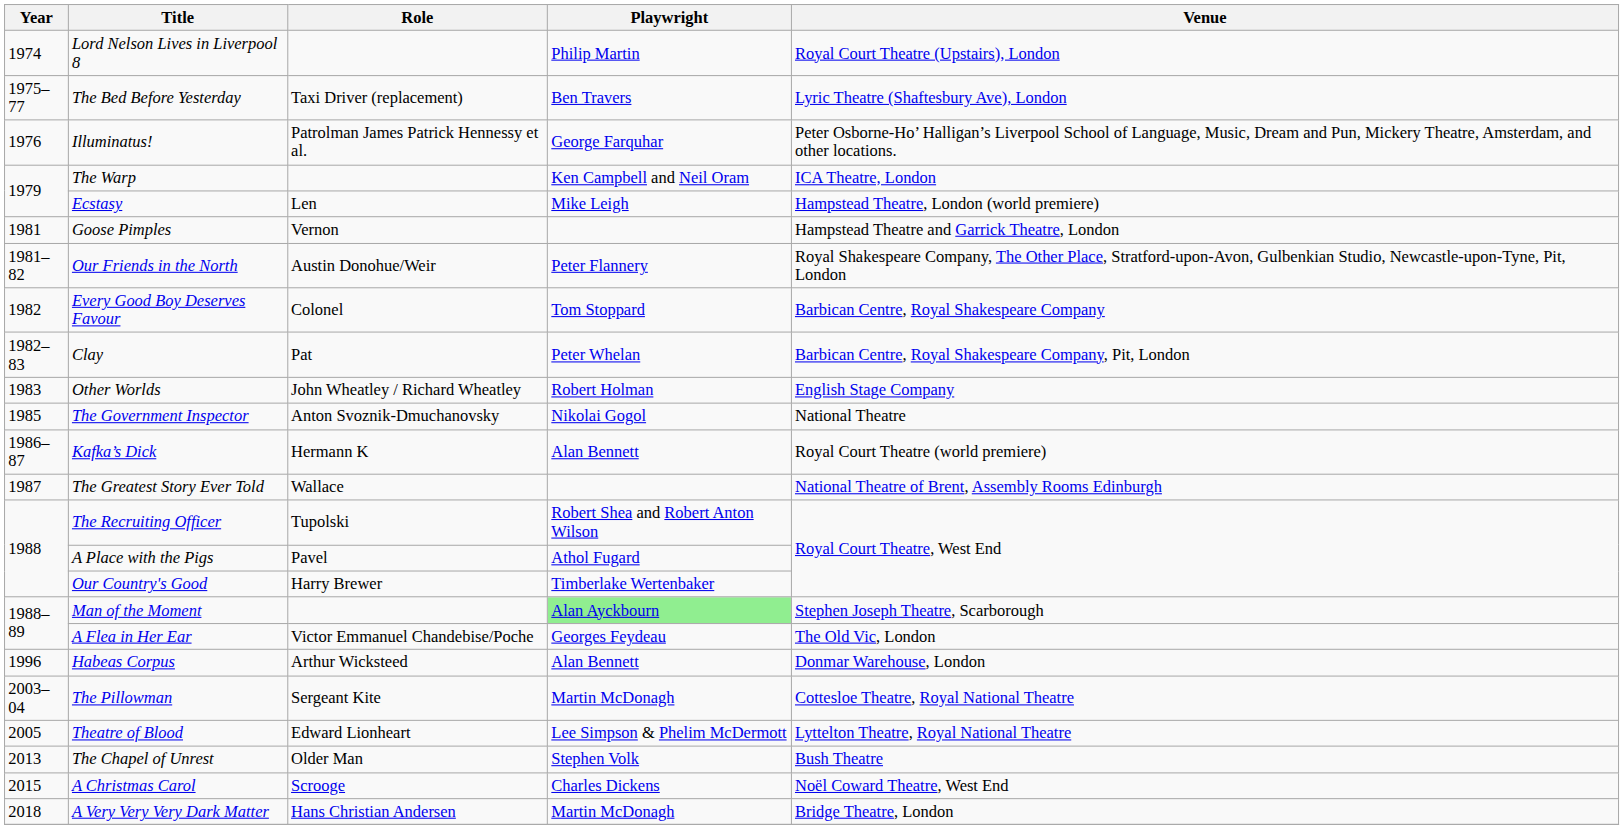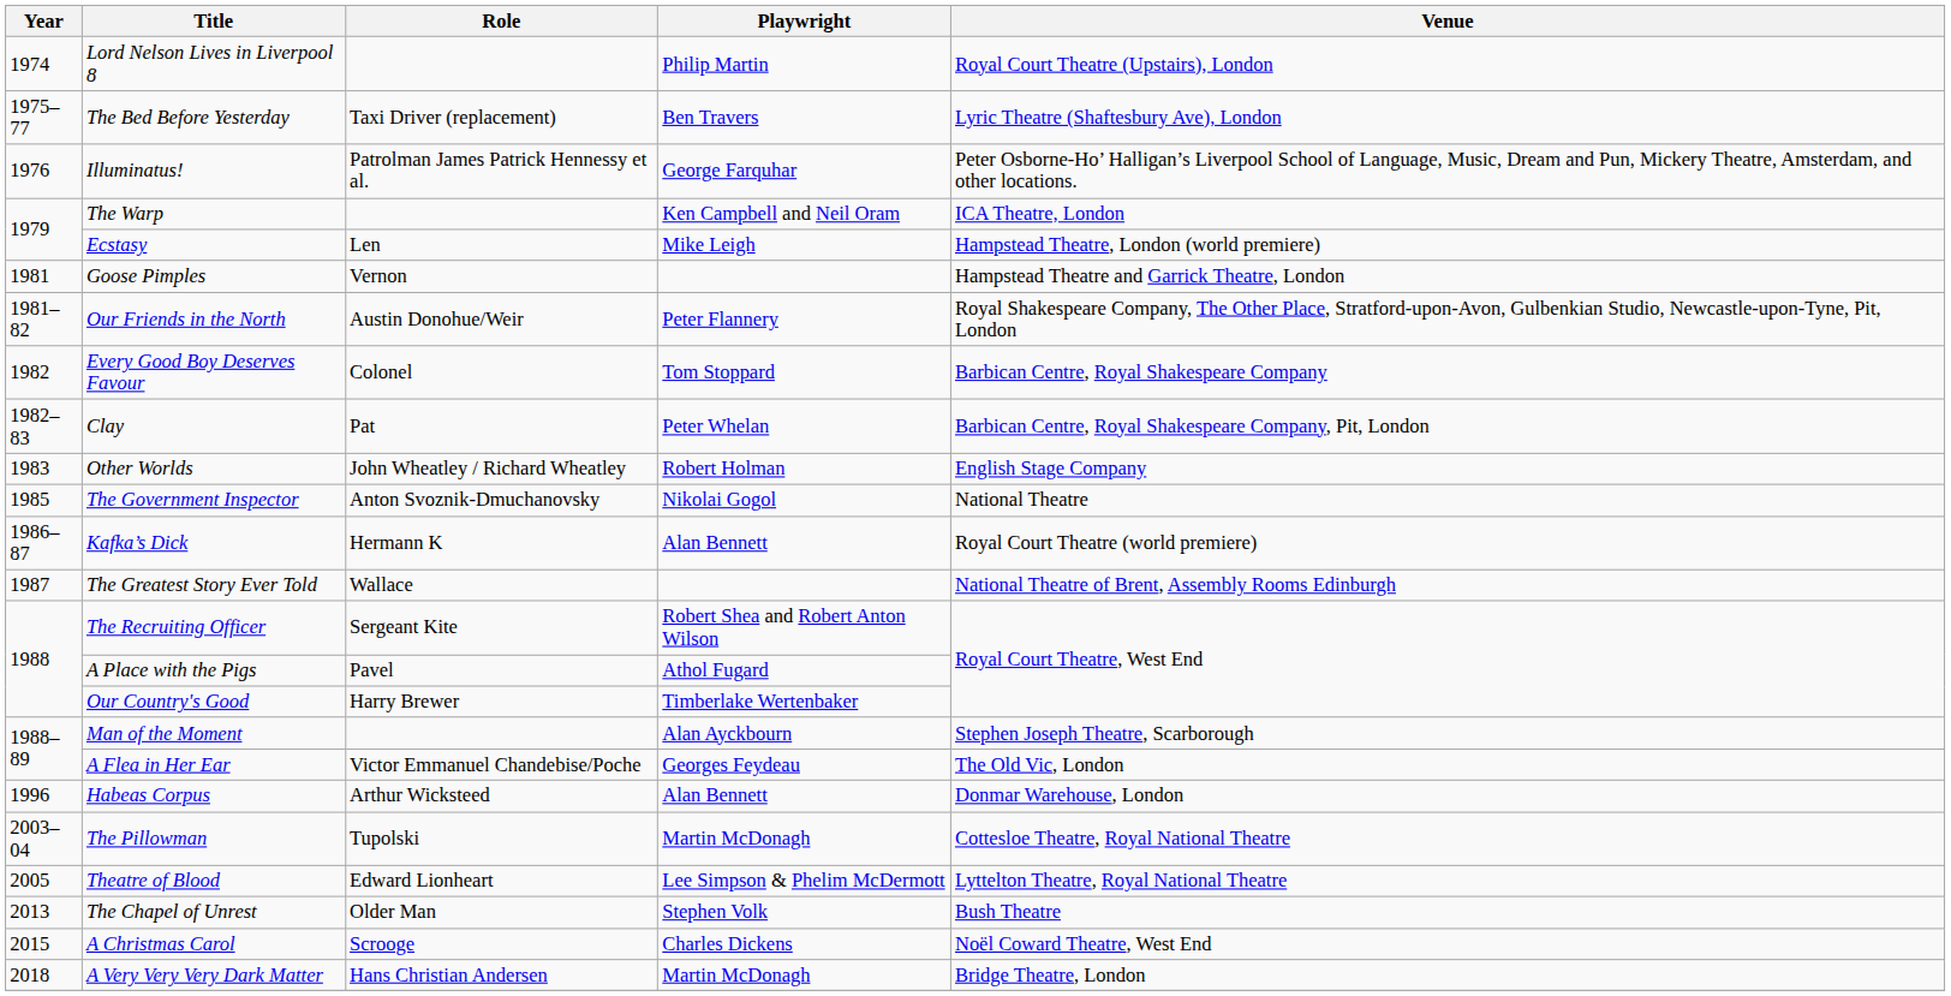The Recruiting Officer | Role: Tupolski -> Sergeant Kite
Man of the Moment | Playwright: lightgreen background -> no background
The Pillowman | Role: Sergeant Kite -> Tupolski
